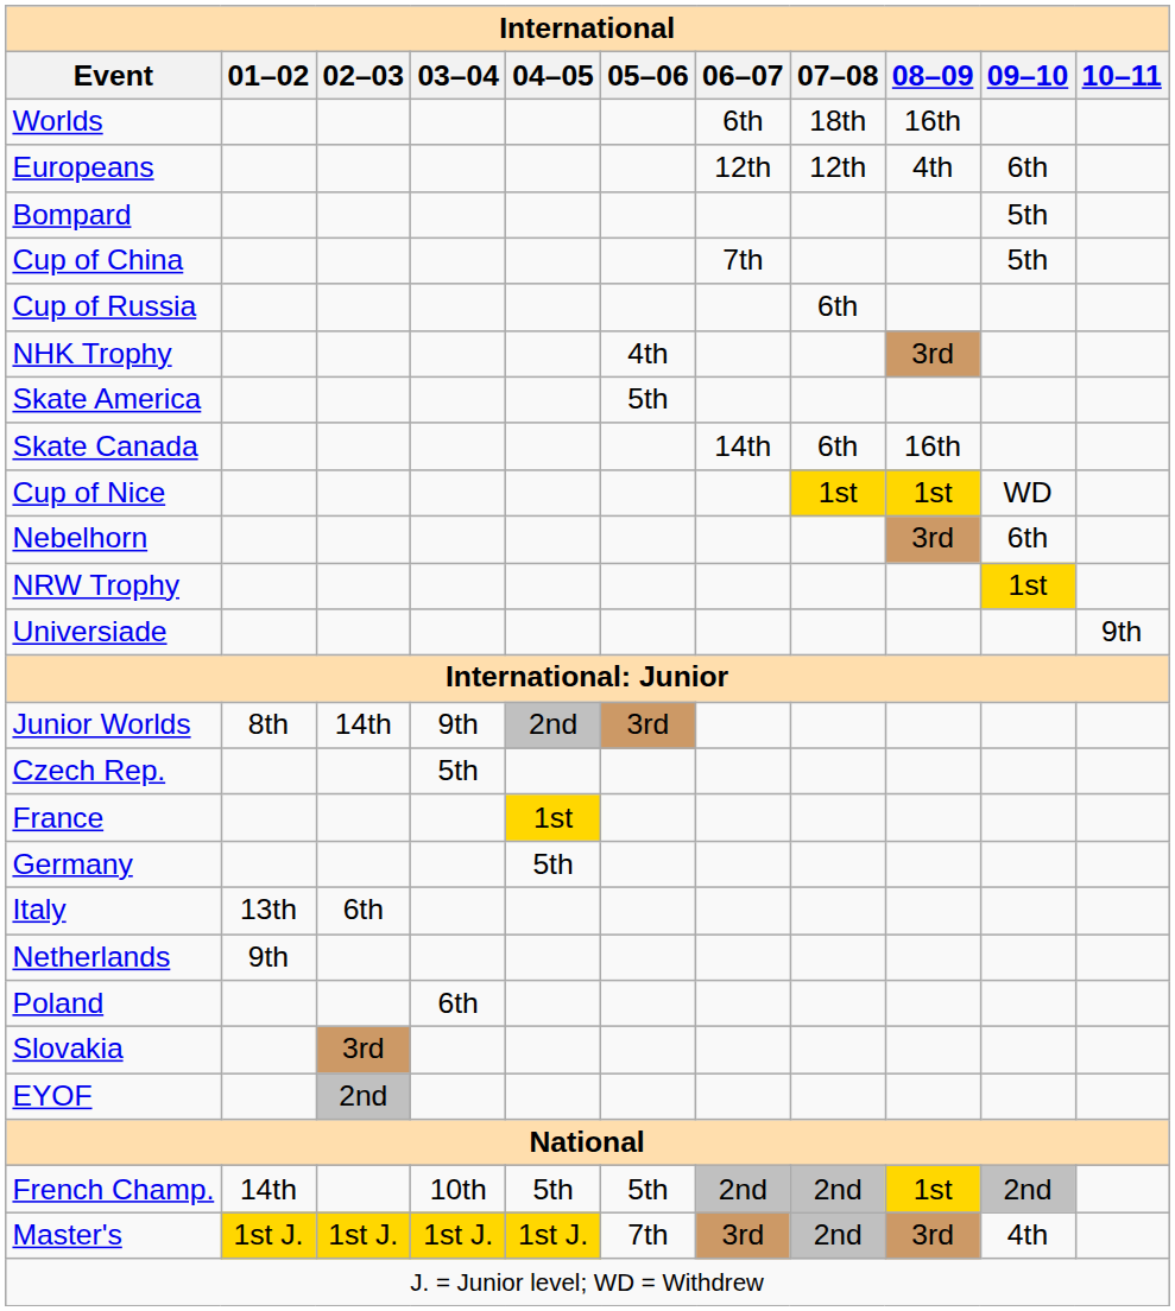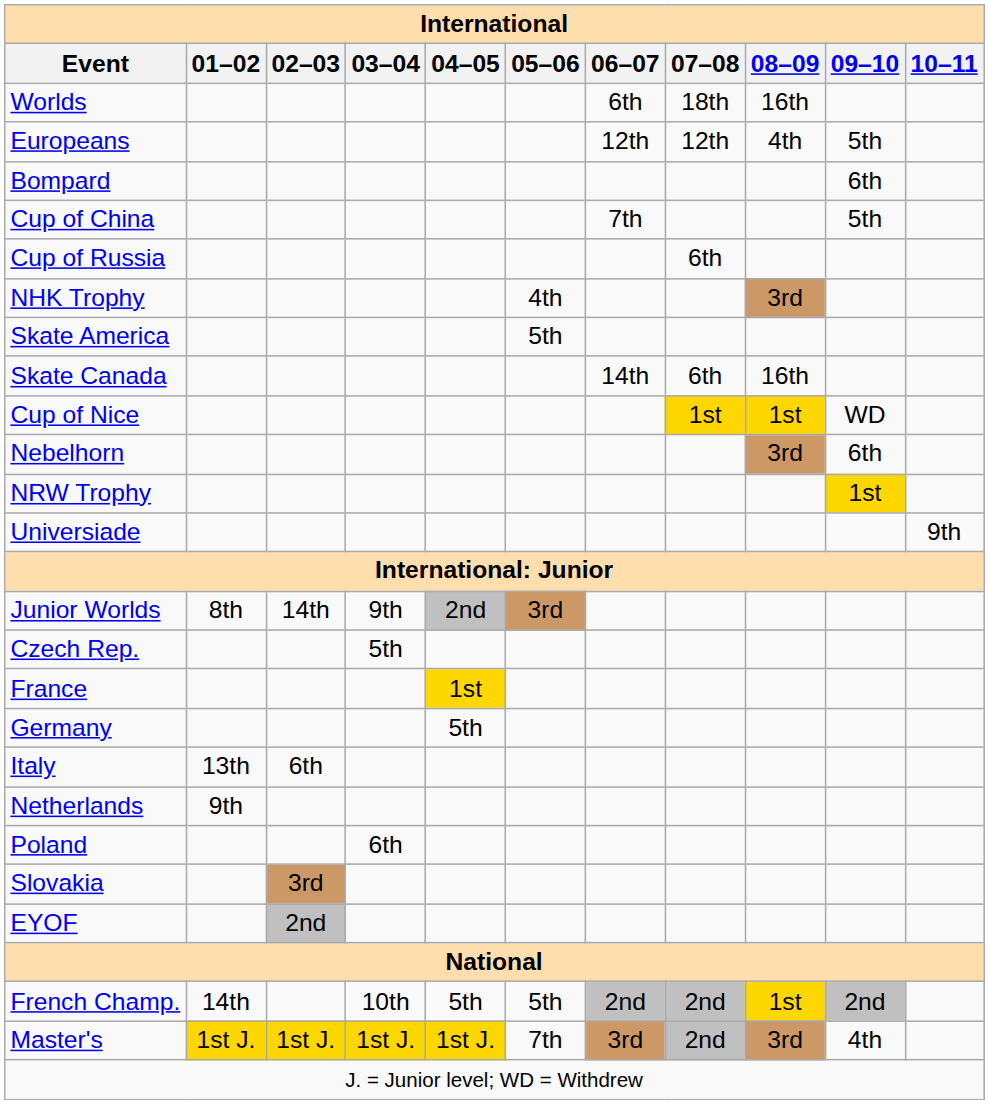Europeans | 09–10: 6th -> 5th
Bompard | 09–10: 5th -> 6th
